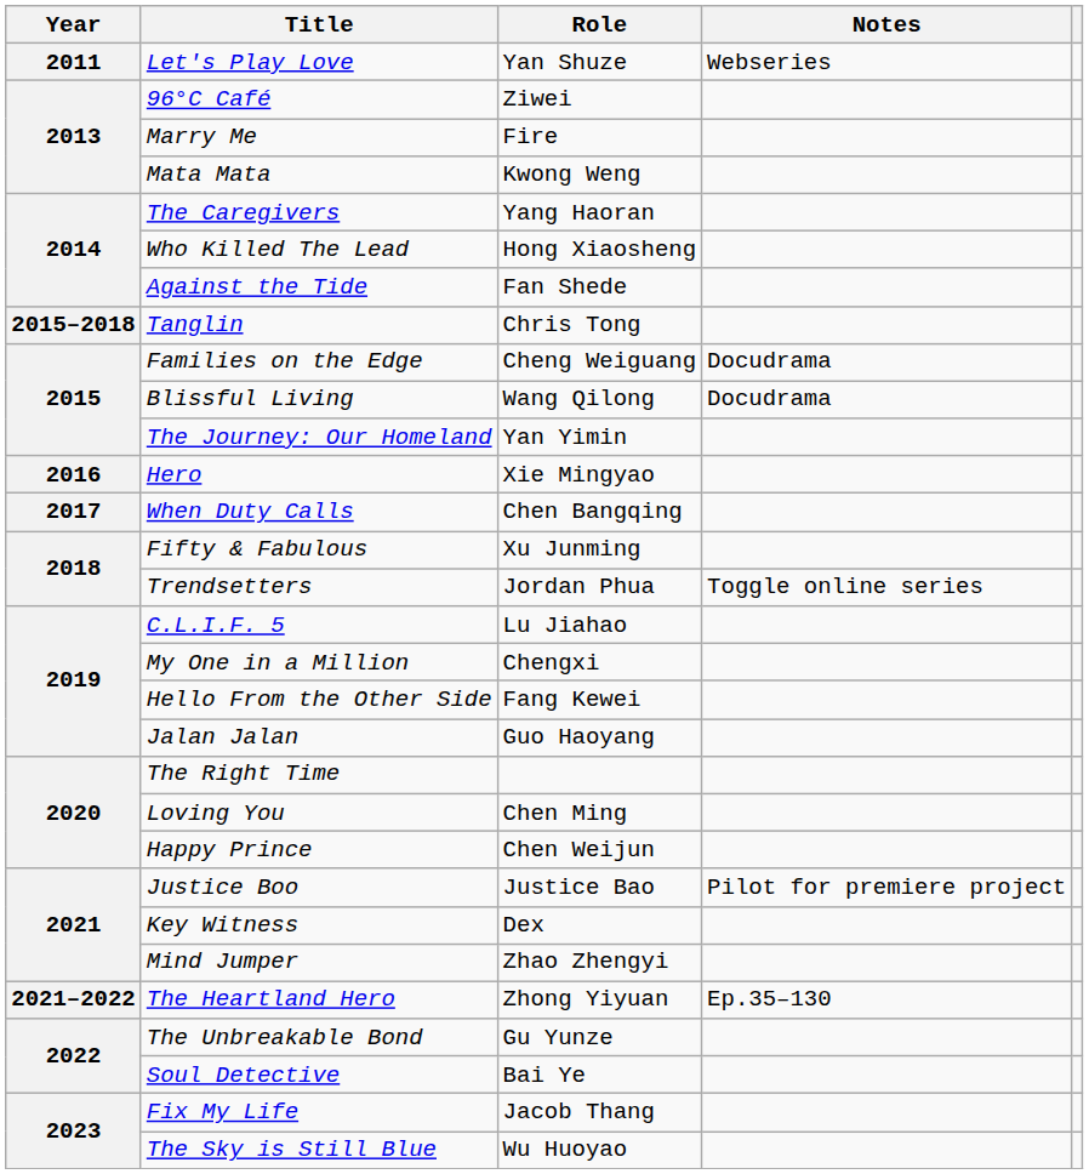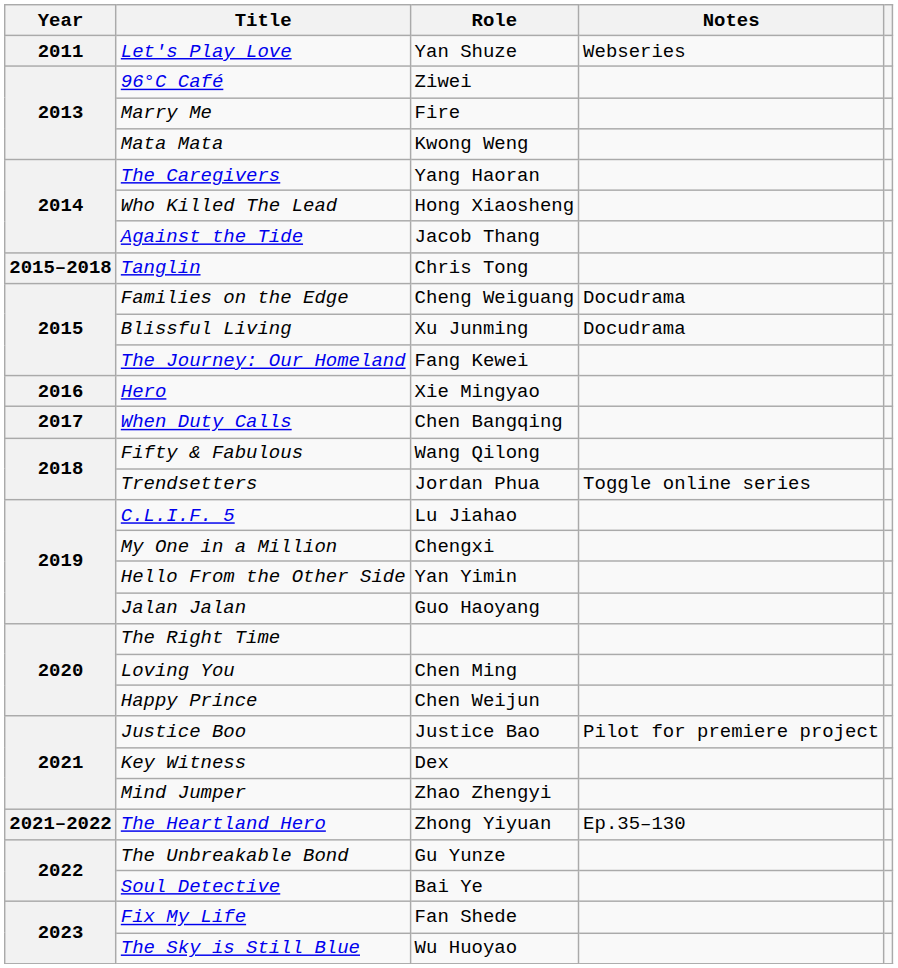Against the Tide | Role: Fan Shede -> Jacob Thang
Blissful Living | Role: Wang Qilong -> Xu Junming
The Journey: Our Homeland | Role: Yan Yimin -> Fang Kewei
Fifty & Fabulous | Role: Xu Junming -> Wang Qilong
Hello From the Other Side | Role: Fang Kewei -> Yan Yimin
Fix My Life | Role: Jacob Thang -> Fan Shede
